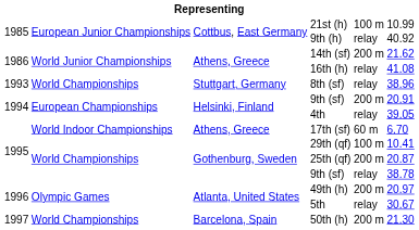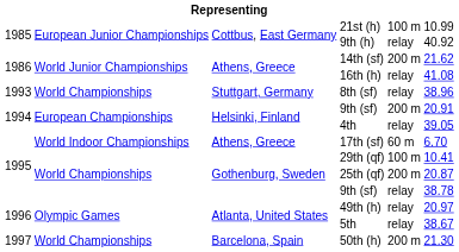49th (h) | column 5: 200 m -> relay
5th | column 6: 30.67 -> 38.67
